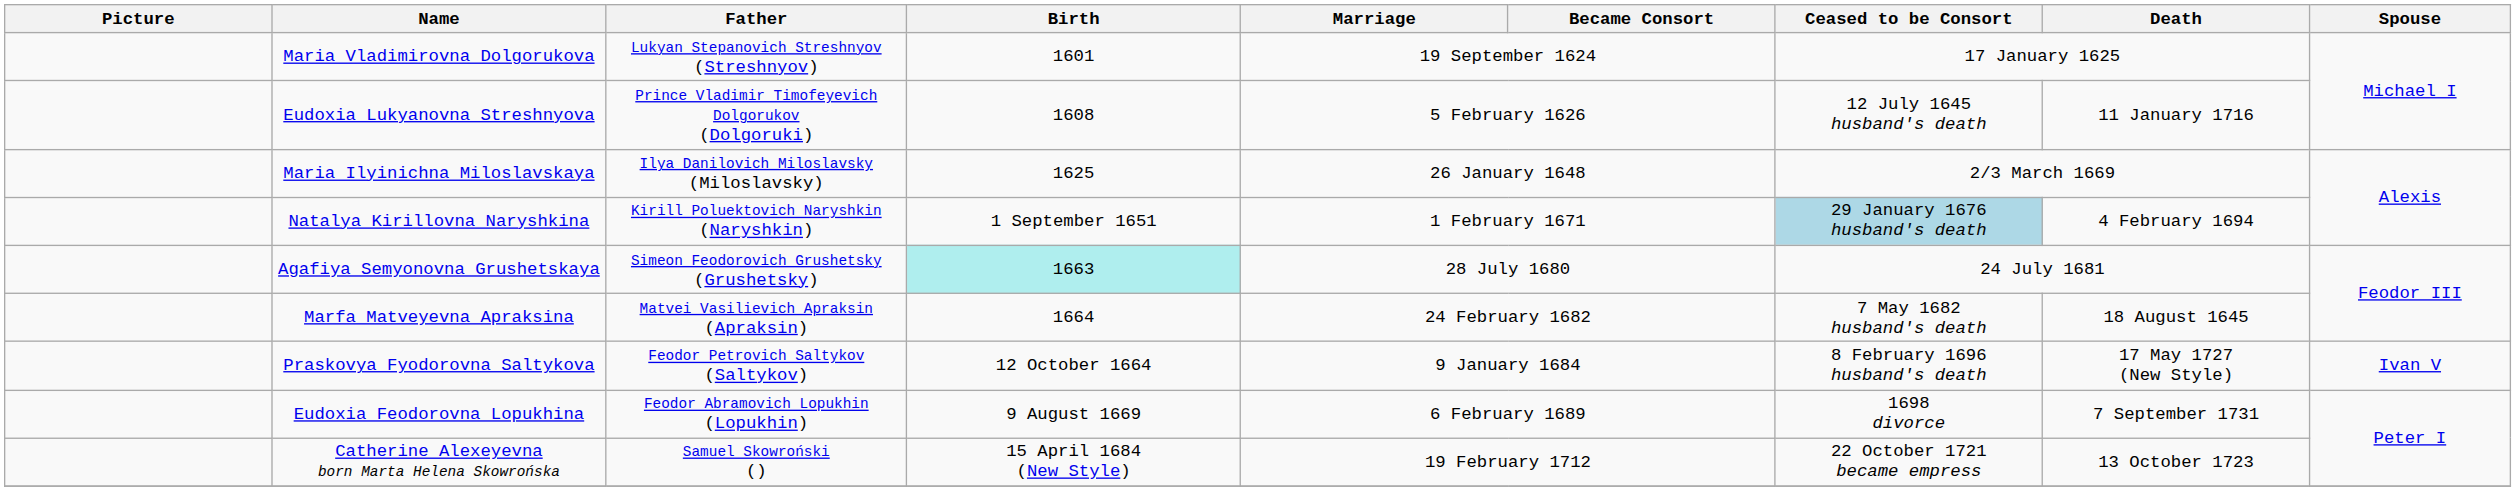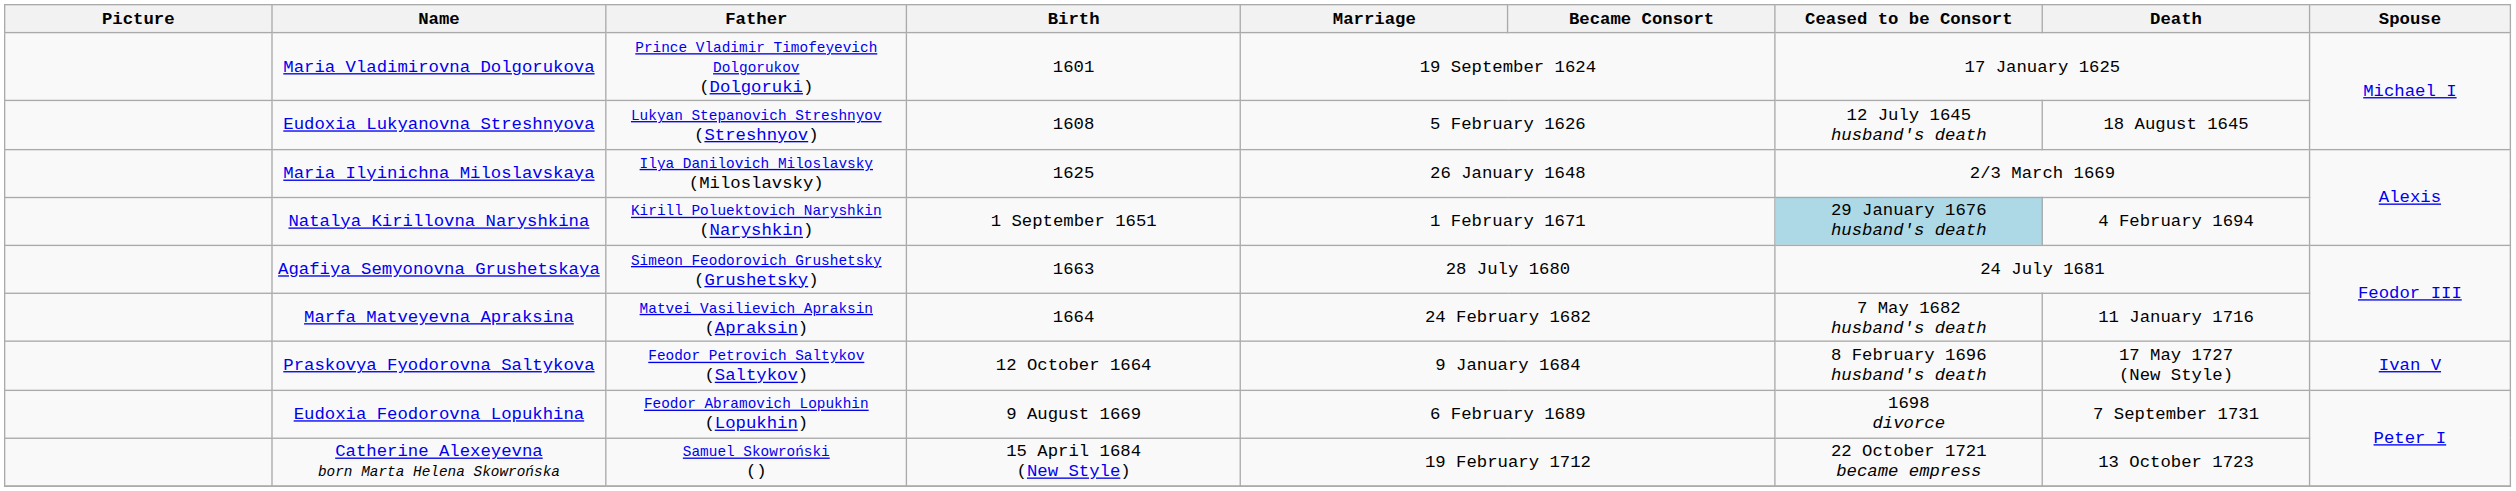Maria Vladimirovna Dolgorukova | Father: Lukyan Stepanovich Streshnyov (Streshnyov) -> Prince Vladimir Timofeyevich Dolgorukov (Dolgoruki)
Eudoxia Lukyanovna Streshnyova | Father: Prince Vladimir Timofeyevich Dolgorukov (Dolgoruki) -> Lukyan Stepanovich Streshnyov (Streshnyov)
Eudoxia Lukyanovna Streshnyova | Death: 11 January 1716 -> 18 August 1645
Agafiya Semyonovna Grushetskaya | Birth: paleturquoise background -> no background
Marfa Matveyevna Apraksina | Death: 18 August 1645 -> 11 January 1716
